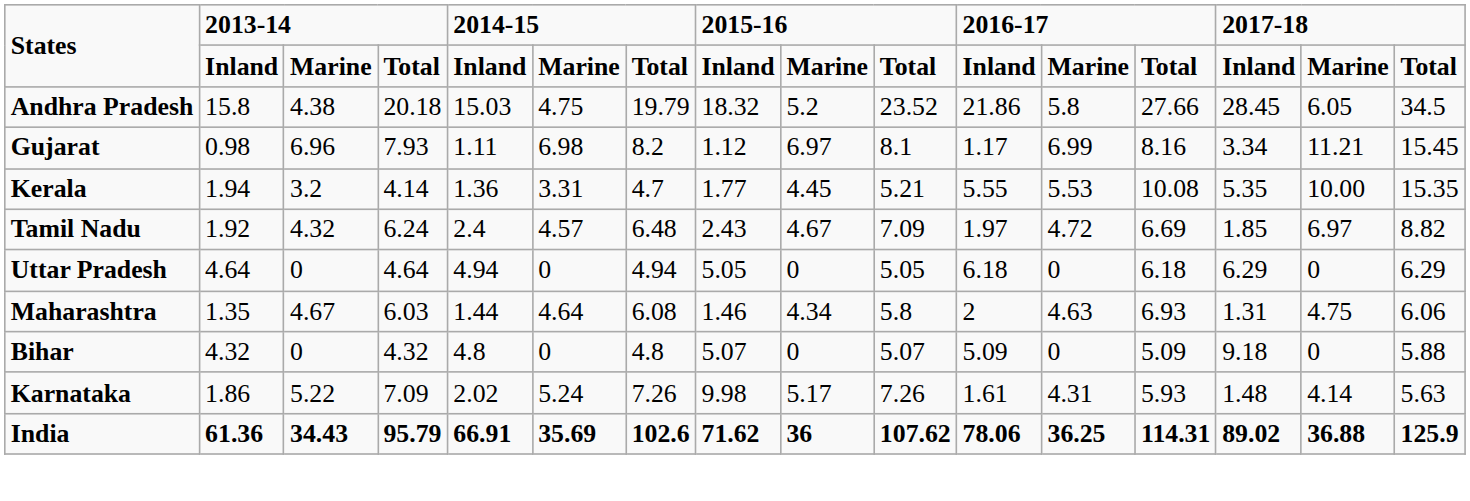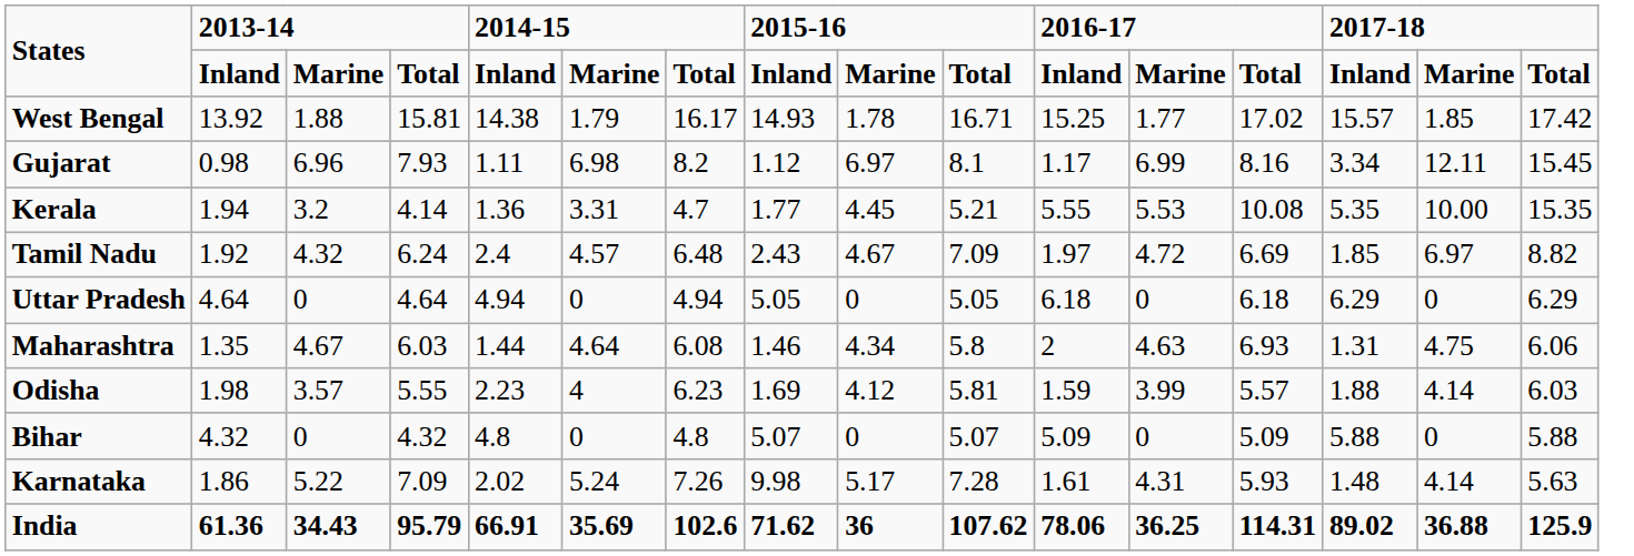- row: Andhra Pradesh | 15.8 | 4.38 | 20.18 | 15.03 | 4.75 | 19.79 | 18.32 | 5.2 | 23.52 | 21.86 | 5.8 | 27.66 | 28.45 | 6.05 | 34.5
+ row: West Bengal | 13.92 | 1.88 | 15.81 | 14.38 | 1.79 | 16.17 | 14.93 | 1.78 | 16.71 | 15.25 | 1.77 | 17.02 | 15.57 | 1.85 | 17.42
Gujarat | column 15: 11.21 -> 12.11
+ row: Odisha | 1.98 | 3.57 | 5.55 | 2.23 | 4 | 6.23 | 1.69 | 4.12 | 5.81 | 1.59 | 3.99 | 5.57 | 1.88 | 4.14 | 6.03
Bihar | column 14: 9.18 -> 5.88
Karnataka | column 10: 7.26 -> 7.28
